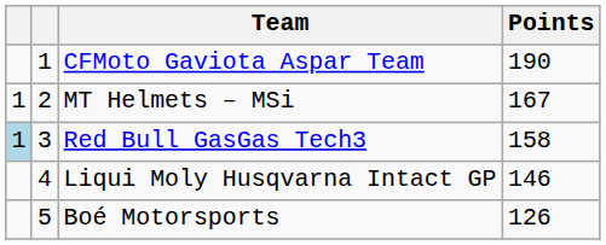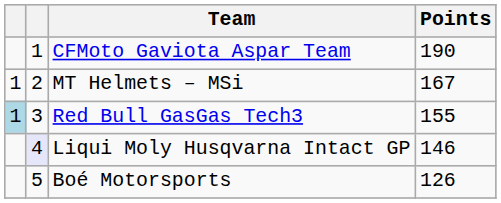Red Bull GasGas Tech3 | Points: 158 -> 155
Liqui Moly Husqvarna Intact GP | column 2: no background -> lavender background
